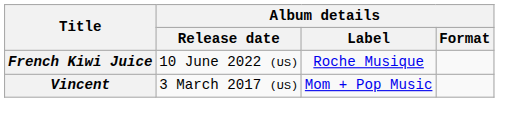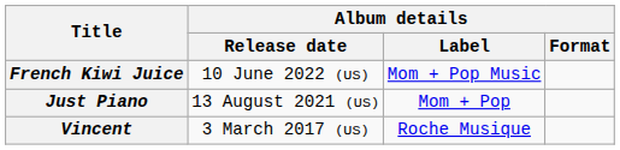French Kiwi Juice | Album details / Label: Roche Musique -> Mom + Pop Music
+ row: Just Piano | 13 August 2021 (US) | Mom + Pop
Vincent | Album details / Label: Mom + Pop Music -> Roche Musique
